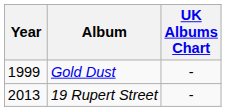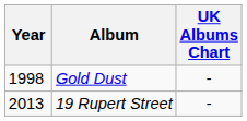Gold Dust | Year: 1999 -> 1998
